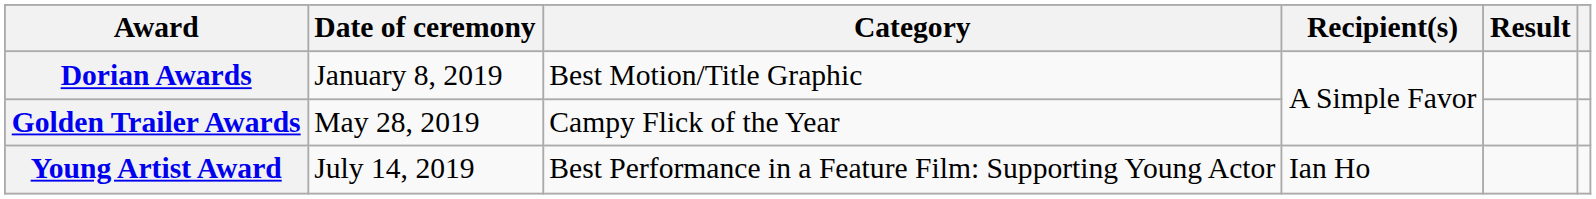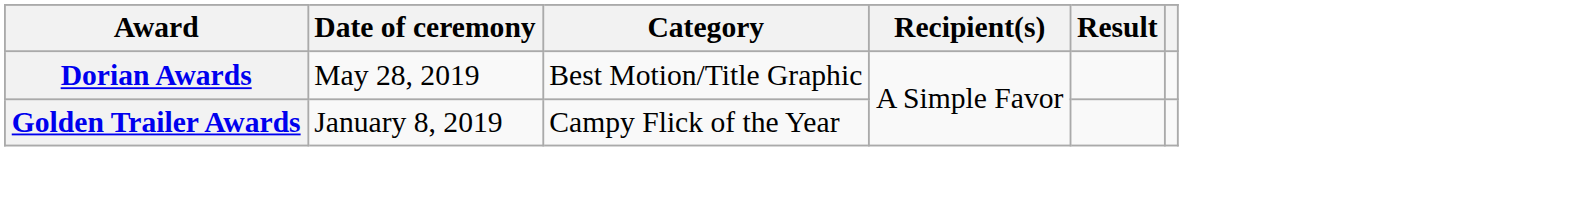Dorian Awards | Date of ceremony: January 8, 2019 -> May 28, 2019
Golden Trailer Awards | Date of ceremony: May 28, 2019 -> January 8, 2019
- row: Young Artist Award | July 14, 2019 | Best Performance in a Feature Film: Supporting Young Actor | Ian Ho
